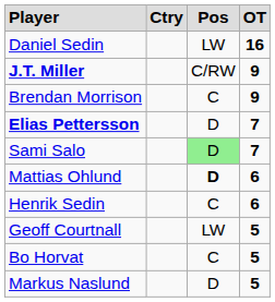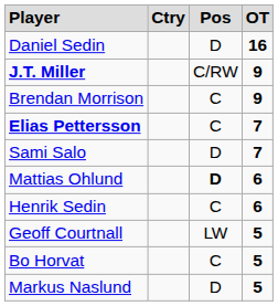Daniel Sedin | column 3: LW -> D
Elias Pettersson | column 3: D -> C
Sami Salo | column 3: lightgreen background -> no background
